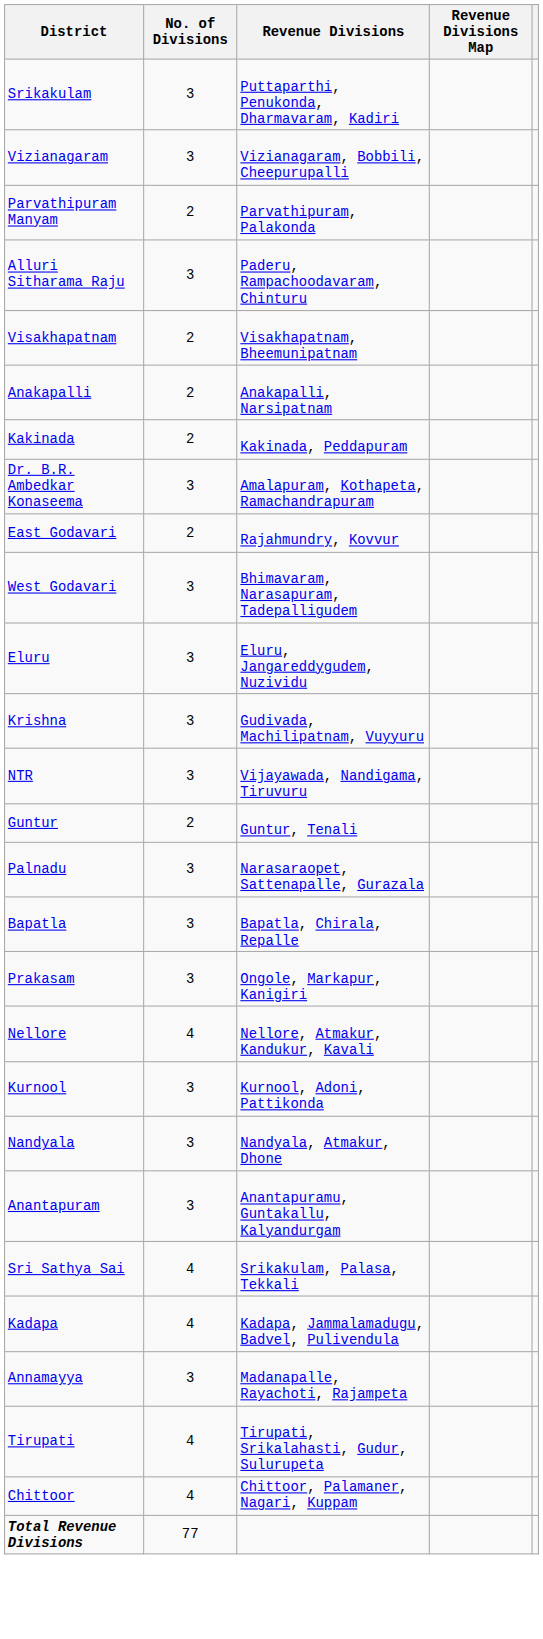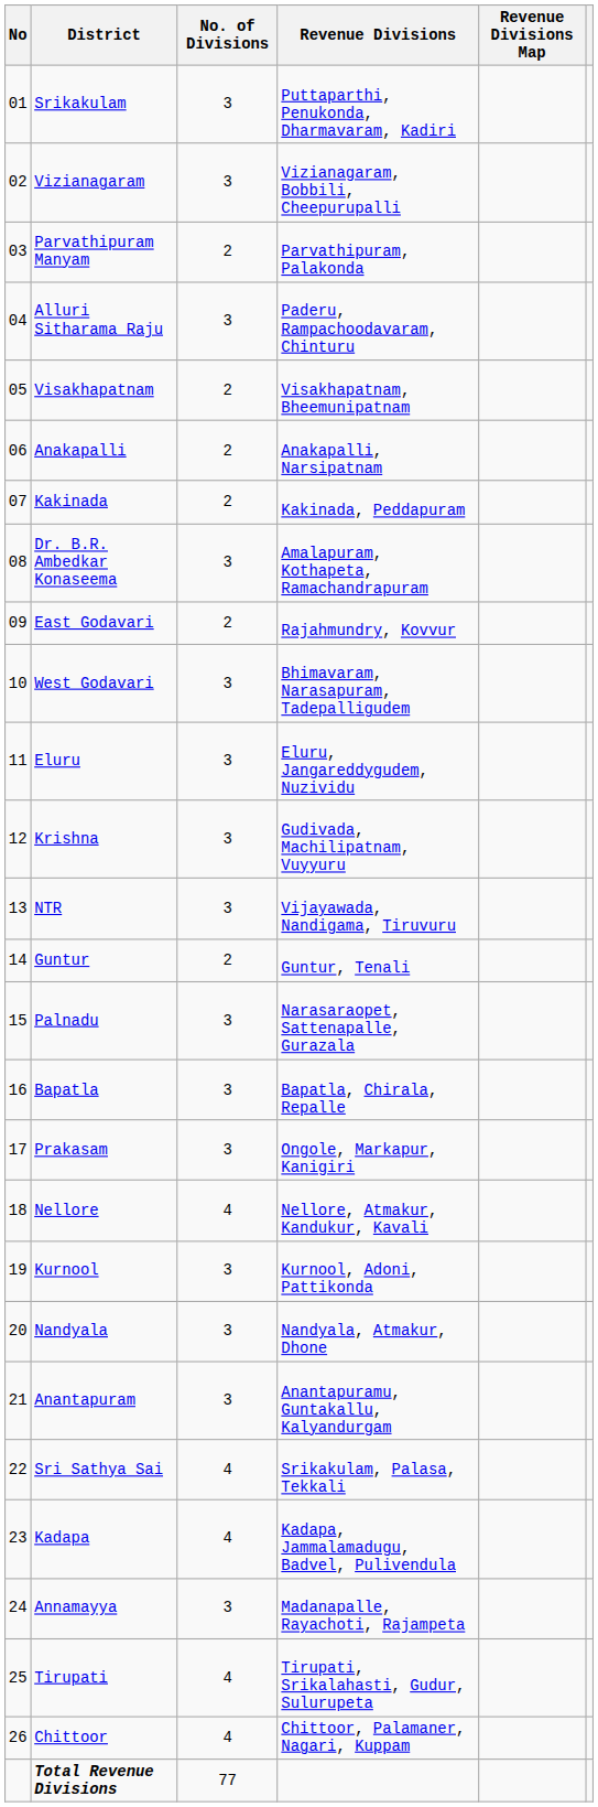+ column: No | 01 | 02 | 03 | 04 | 05 | 06 | 07 | 08 | 09 | 10 | 11 | 12 | 13 | 14 | 15 | 16 | 17 | 18 | 19 | 20 | 21 | 22 | 23 | 24 | 25 | 26
